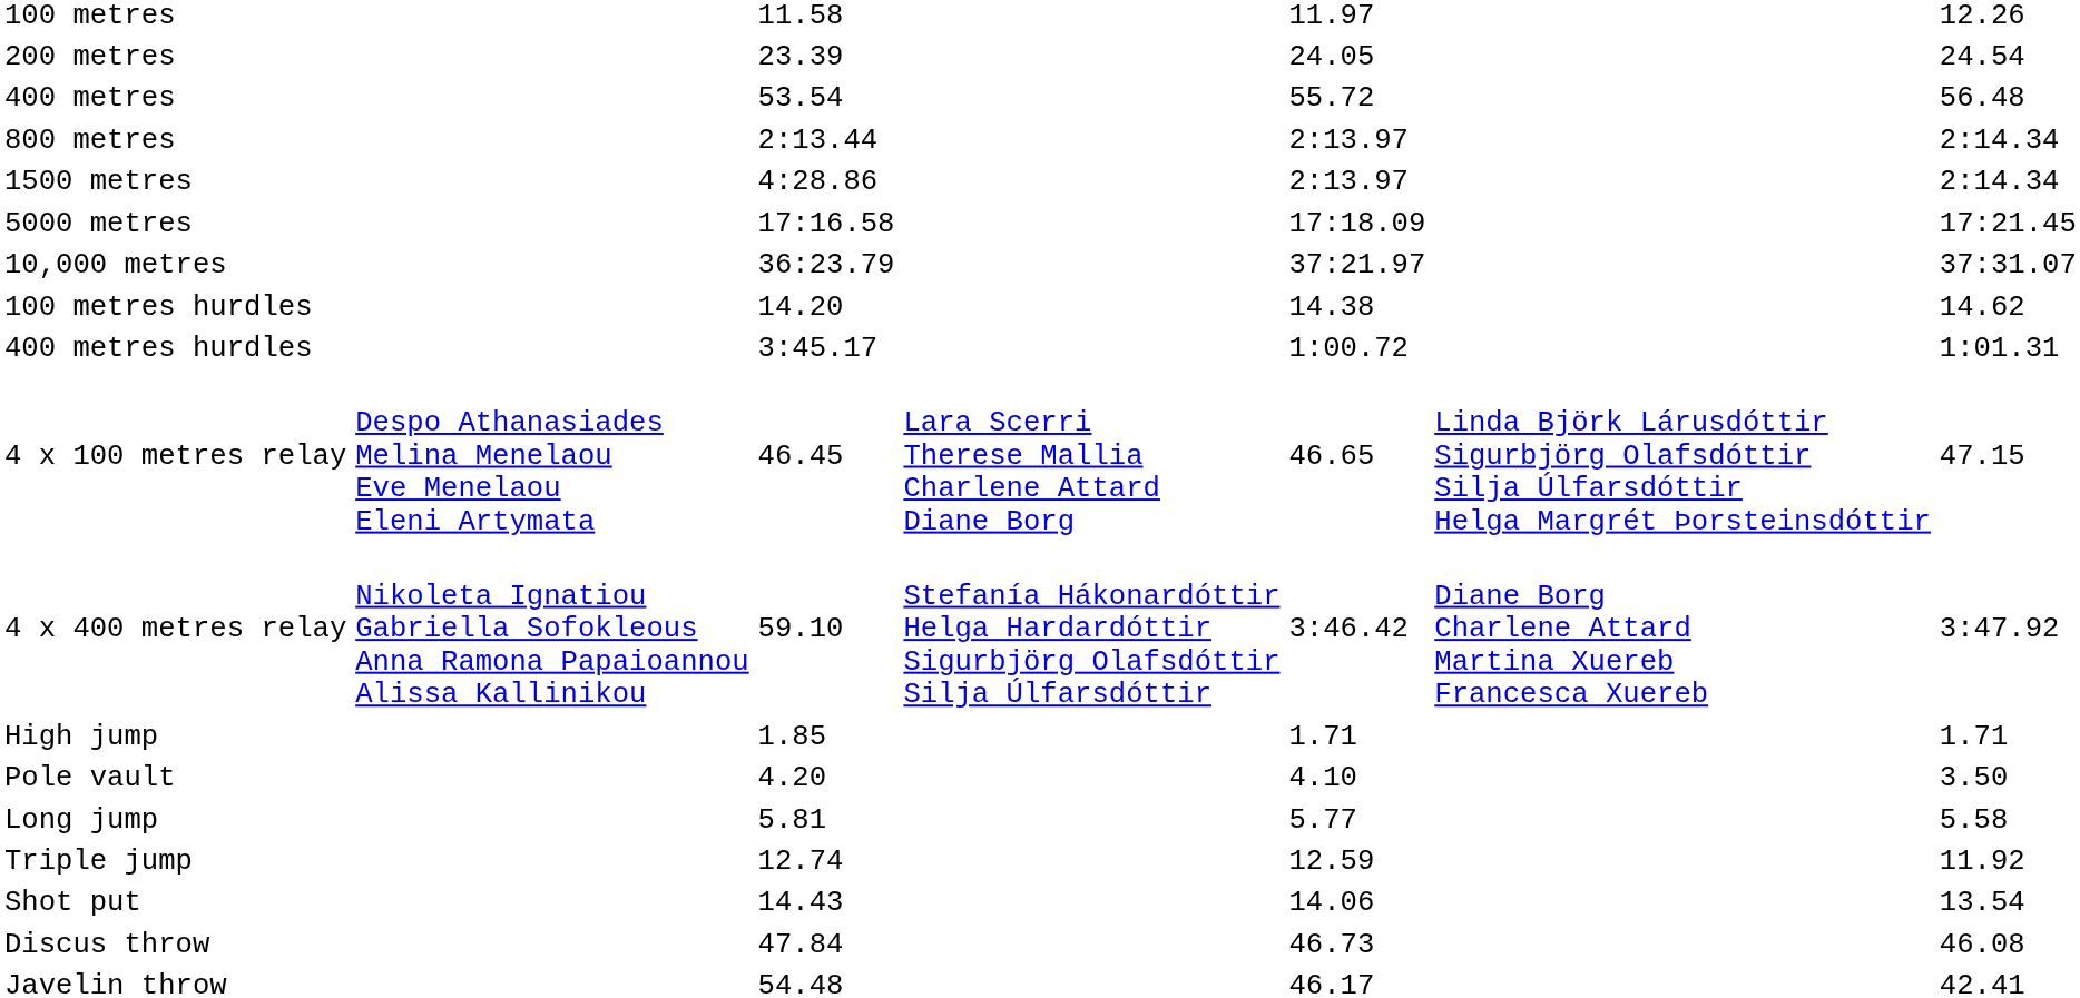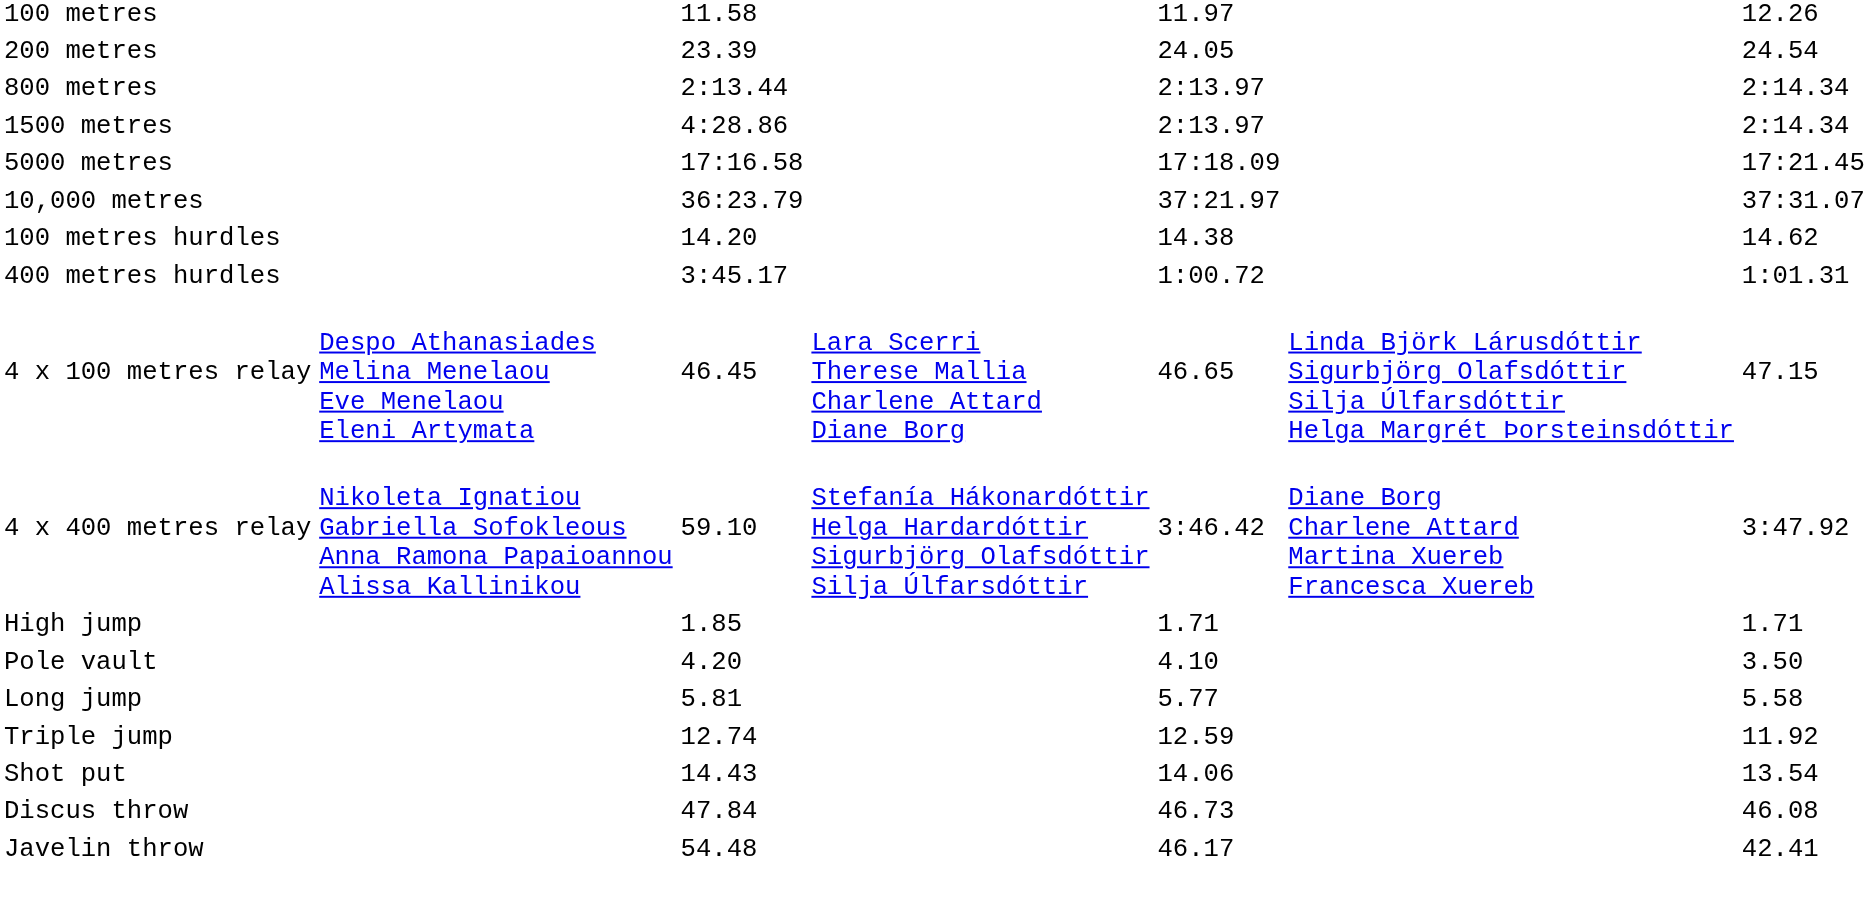- row: 400 metres | 53.54 | 55.72 | 56.48
